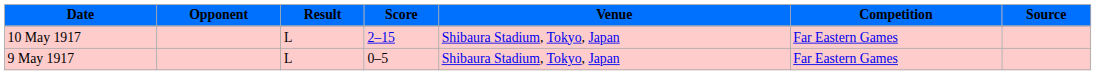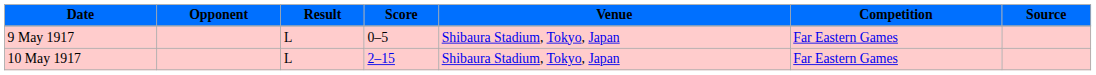rows swapped: 9 May 1917 <-> 10 May 1917
